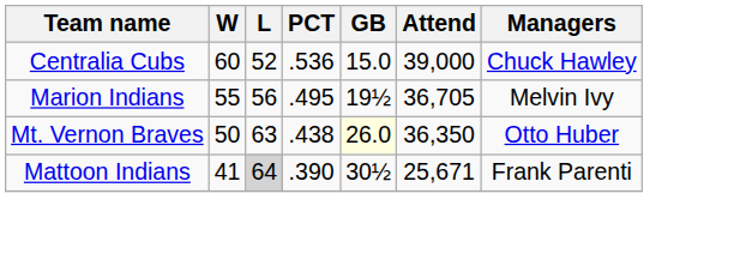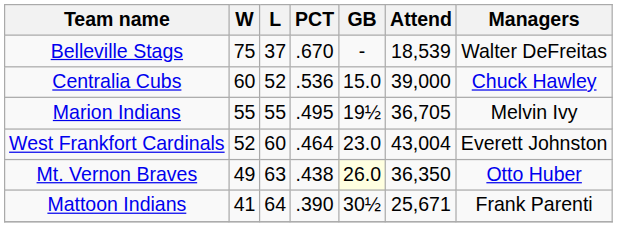+ row: Belleville Stags | 75 | 37 | .670 | - | 18,539 | Walter DeFreitas
Marion Indians | L: 56 -> 55
+ row: West Frankfort Cardinals | 52 | 60 | .464 | 23.0 | 43,004 | Everett Johnston
Mt. Vernon Braves | W: 50 -> 49
Mattoon Indians | L: lightgrey background -> no background
